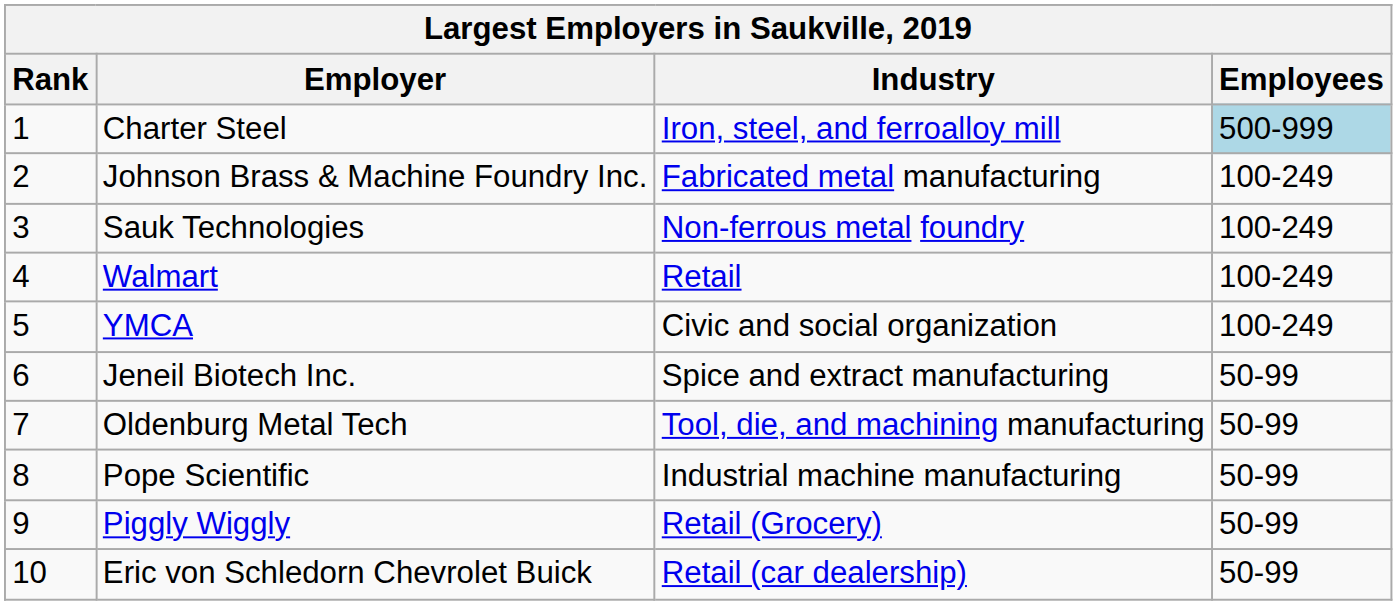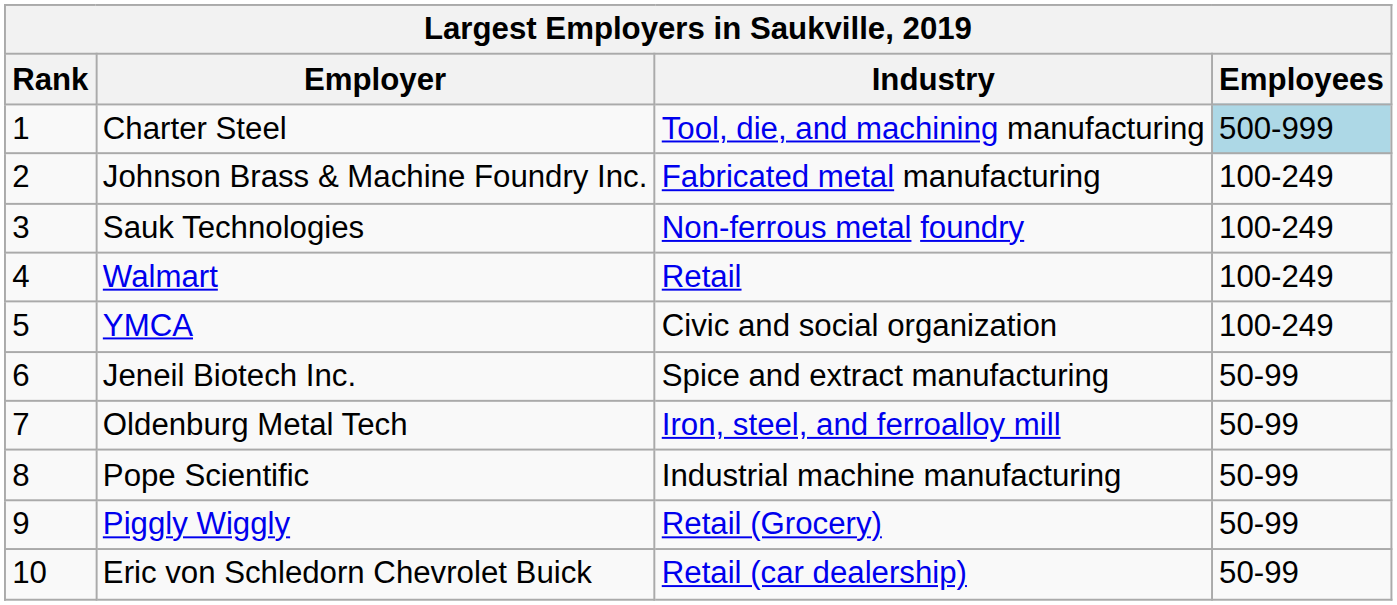Charter Steel | Industry: Iron, steel, and ferroalloy mill -> Tool, die, and machining manufacturing
Oldenburg Metal Tech | Industry: Tool, die, and machining manufacturing -> Iron, steel, and ferroalloy mill
